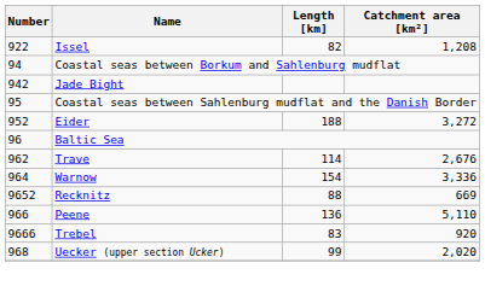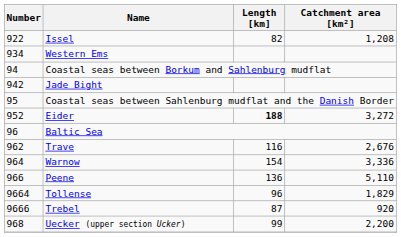+ row: 934 | Western Ems
Eider | Length [km]: normal -> bold
Trave | Length [km]: 114 -> 116
- row: 9652 | Recknitz | 88 | 669
+ row: 9664 | Tollense | 96 | 1,829
Trebel | Length [km]: 83 -> 87
Uecker (upper section Ucker) | Catchment area [km²]: 2,020 -> 2,200
